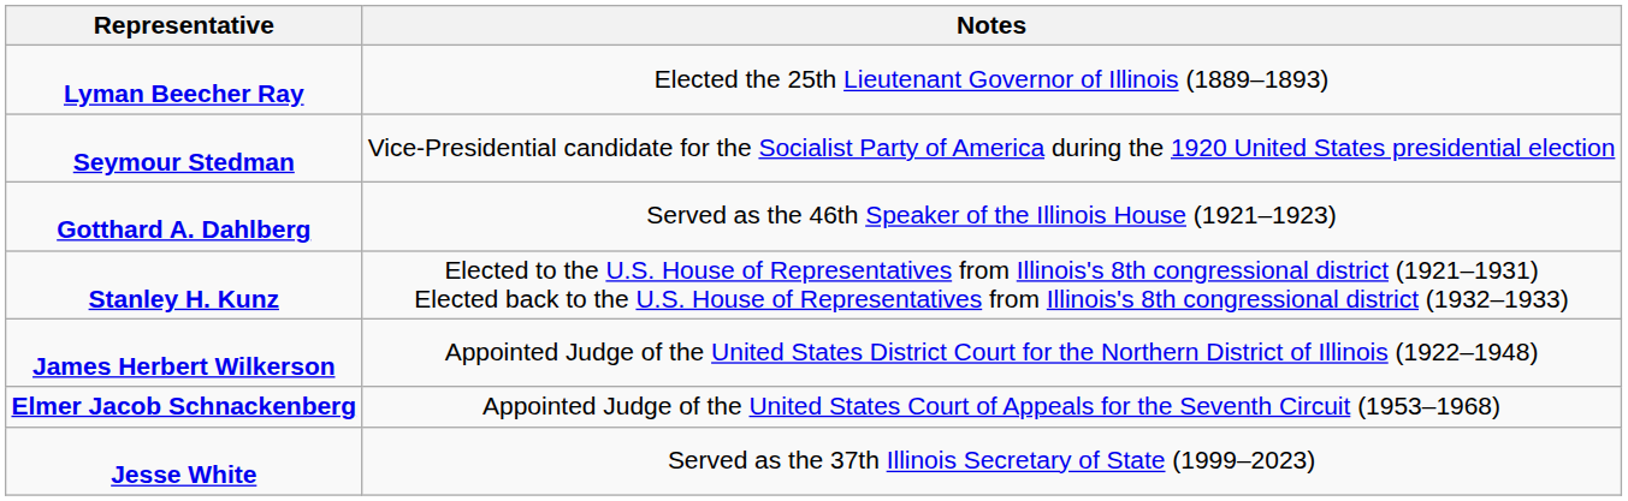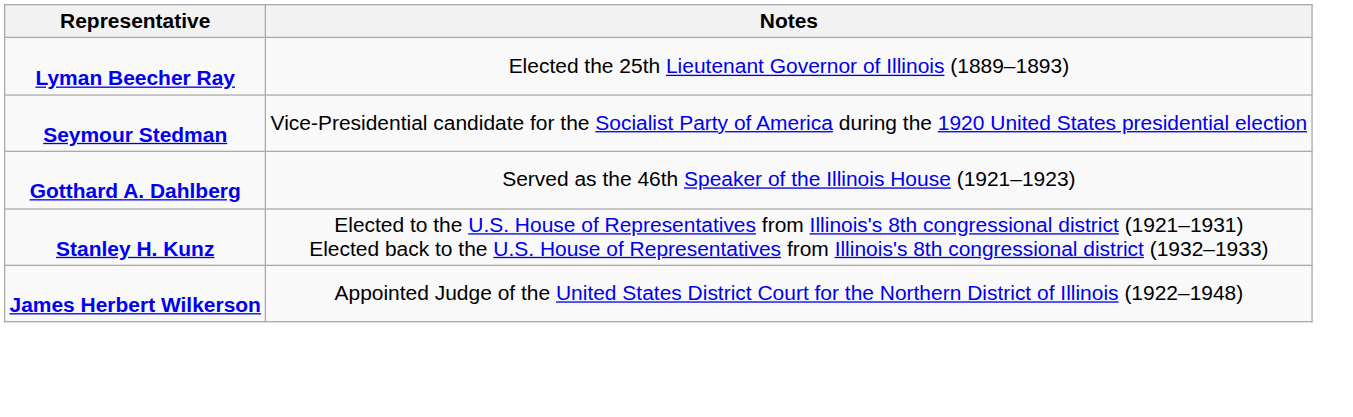- row: Elmer Jacob Schnackenberg | Appointed Judge of the United States Court of Appeals for the Seventh Circuit (1953–1968)
- row: Jesse White | Served as the 37th Illinois Secretary of State (1999–2023)
